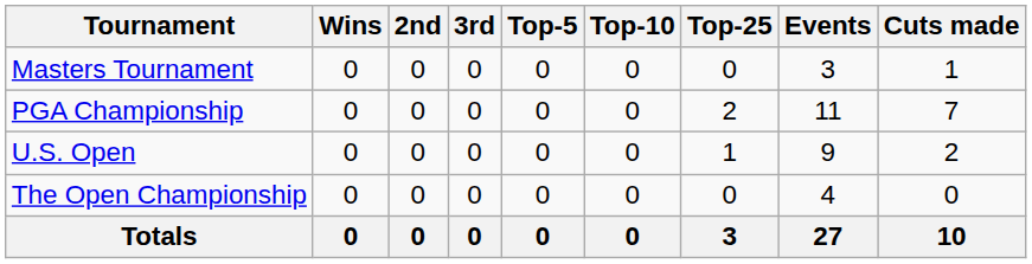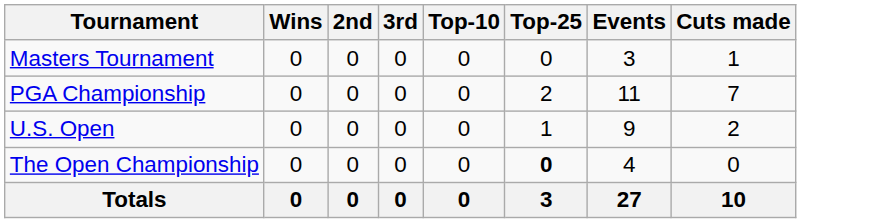- column: Top-5 | 0 | 0 | 0 | 0 | 0
The Open Championship | Top-25: normal -> bold
